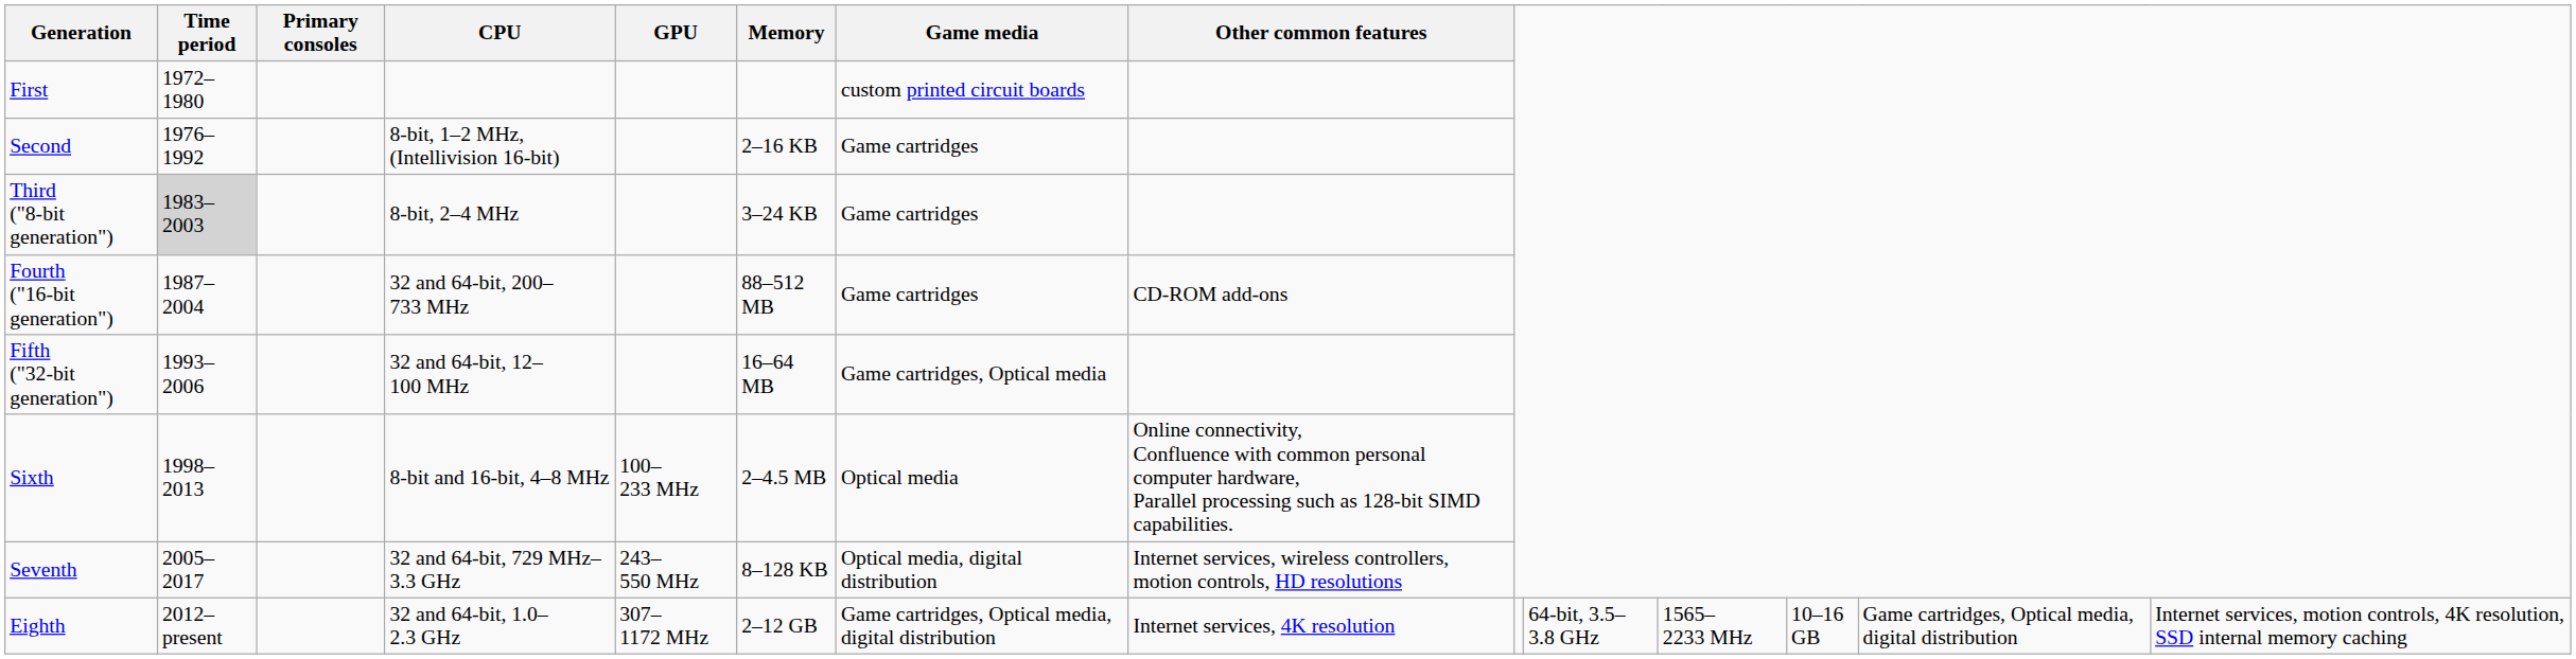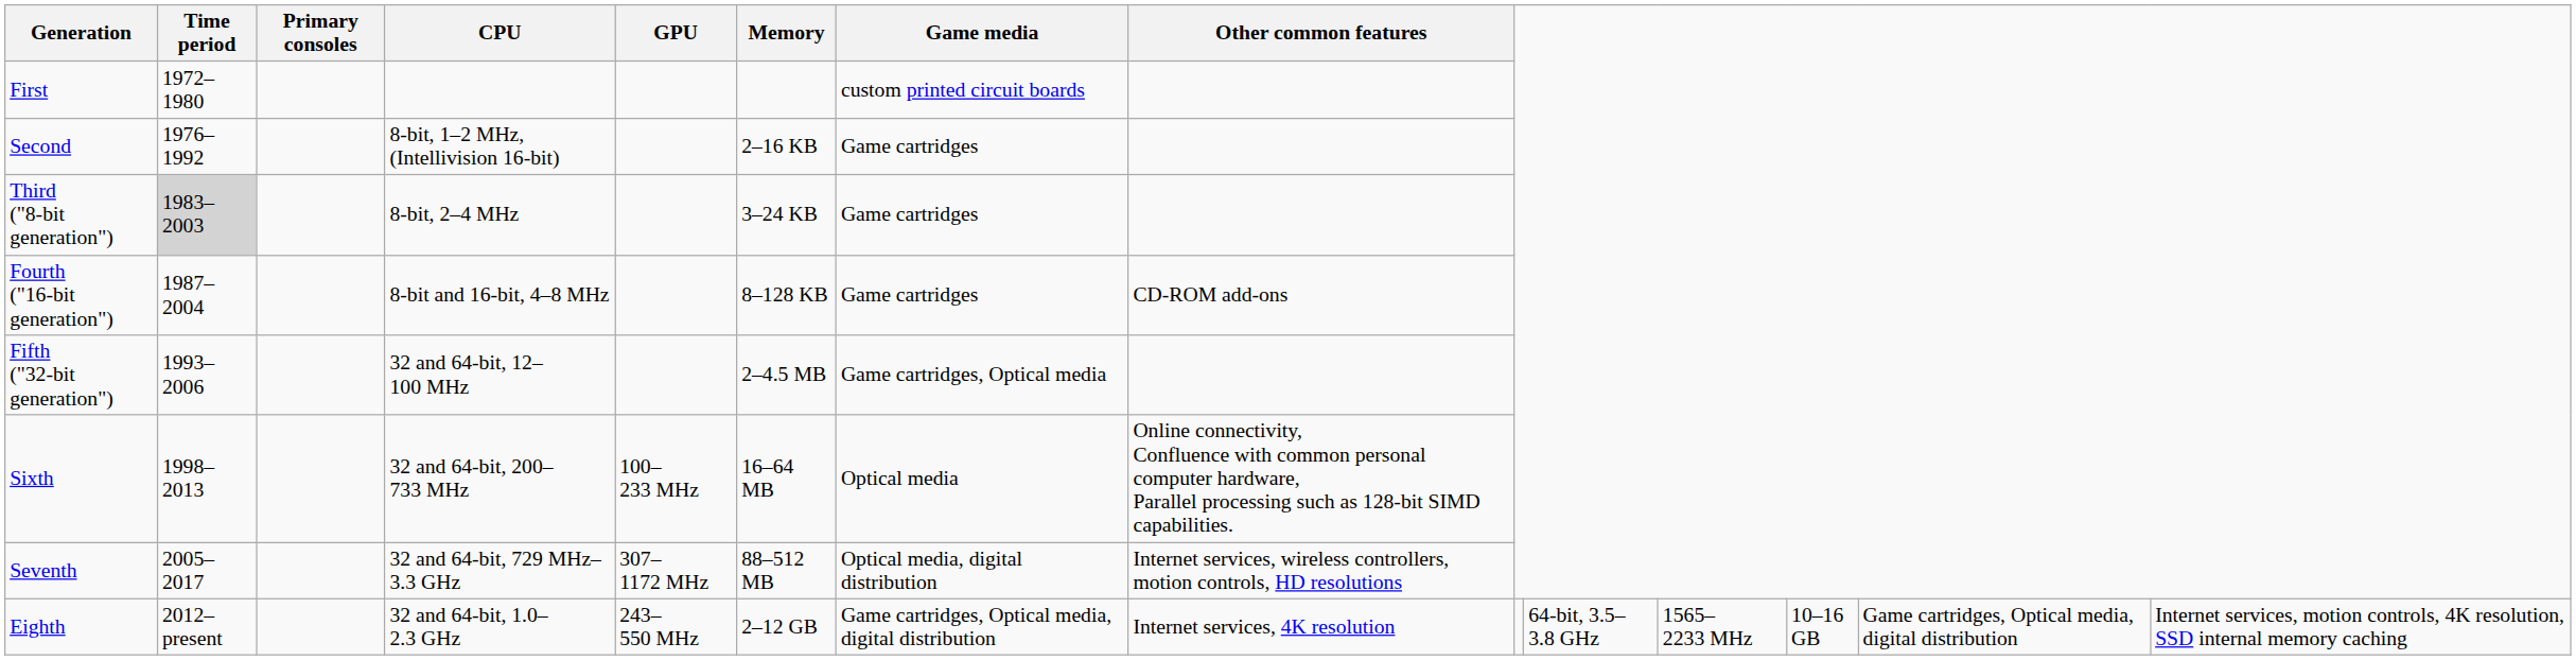Fourth ("16-bit generation") | CPU: 32 and 64-bit, 200–733 MHz -> 8-bit and 16-bit, 4–8 MHz
Fourth ("16-bit generation") | Memory: 88–512 MB -> 8–128 KB
Fifth ("32-bit generation") | Memory: 16–64 MB -> 2–4.5 MB
Sixth | CPU: 8-bit and 16-bit, 4–8 MHz -> 32 and 64-bit, 200–733 MHz
Sixth | Memory: 2–4.5 MB -> 16–64 MB
Seventh | GPU: 243–550 MHz -> 307–1172 MHz
Seventh | Memory: 8–128 KB -> 88–512 MB
Eighth | GPU: 307–1172 MHz -> 243–550 MHz
